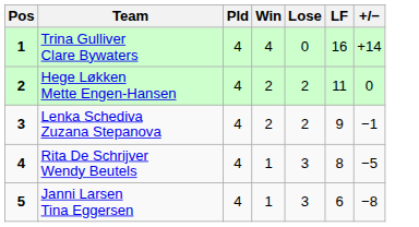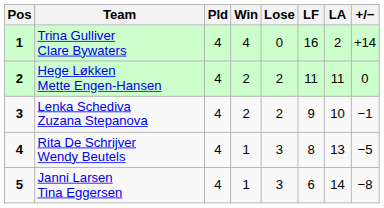+ column: LA | 2 | 11 | 10 | 13 | 14
